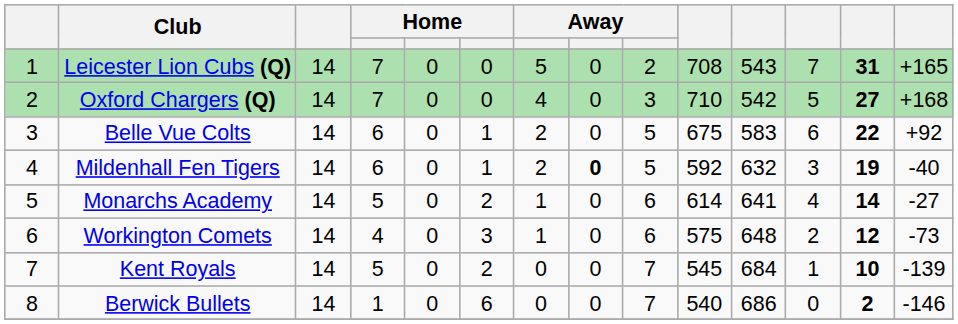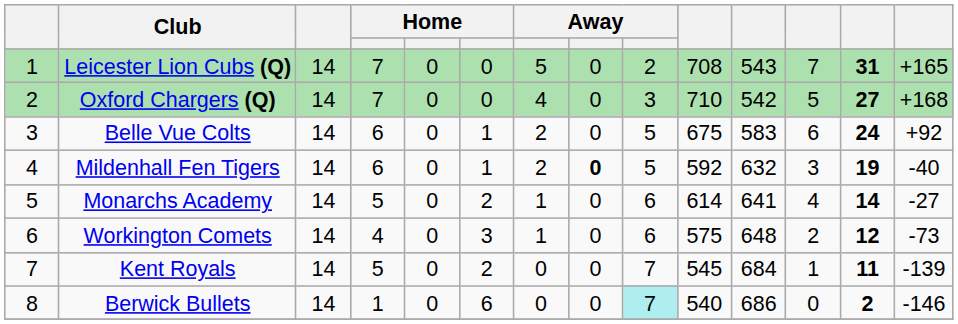Belle Vue Colts | column 13: 22 -> 24
Kent Royals | column 13: 10 -> 11
Berwick Bullets | column 9: no background -> paleturquoise background
